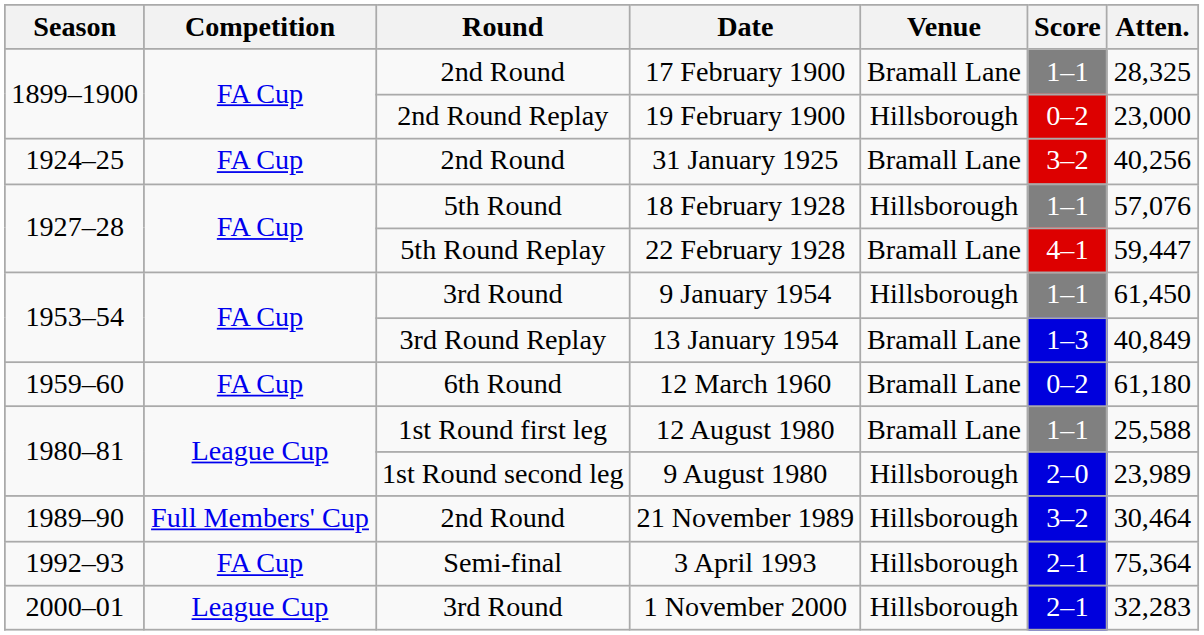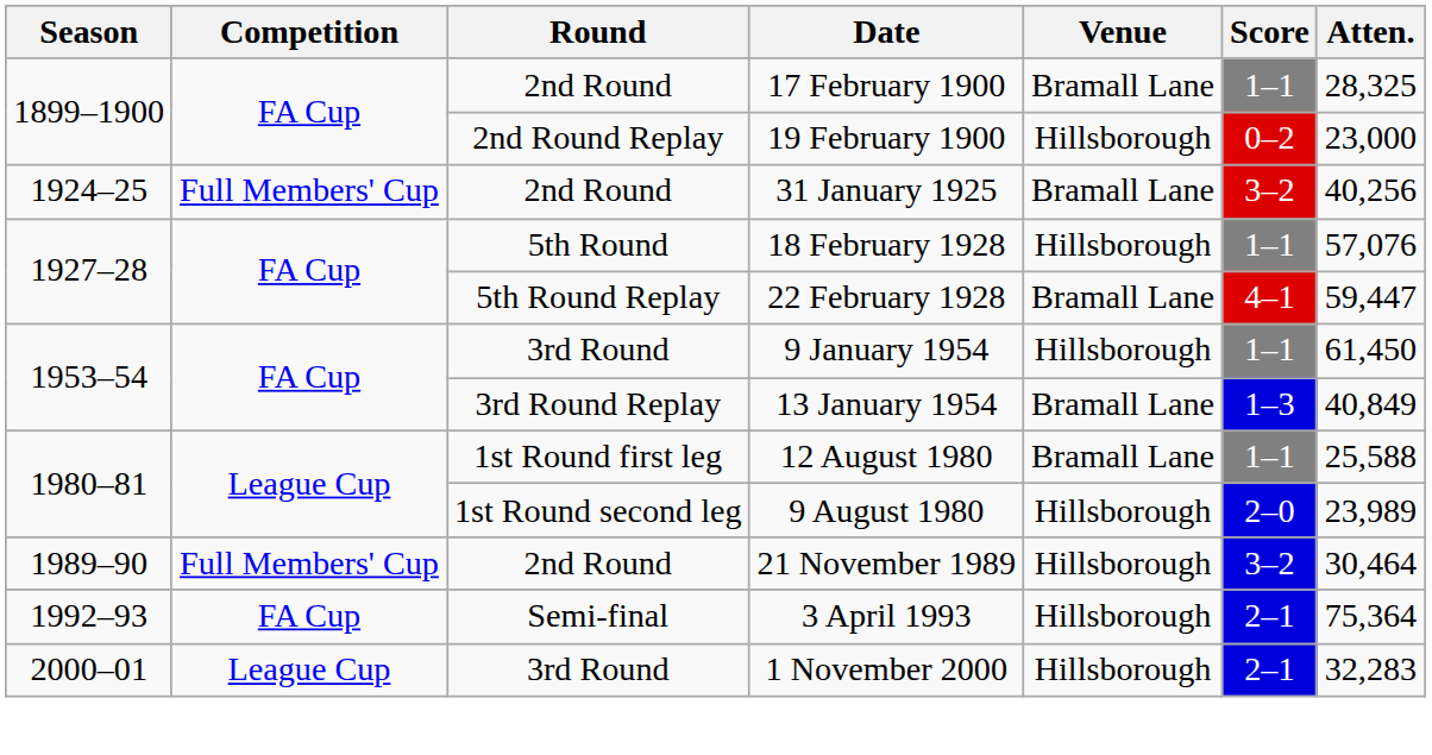31 January 1925 | Competition: FA Cup -> Full Members' Cup
- row: 1959–60 | FA Cup | 6th Round | 12 March 1960 | Bramall Lane | 0–2 | 61,180
